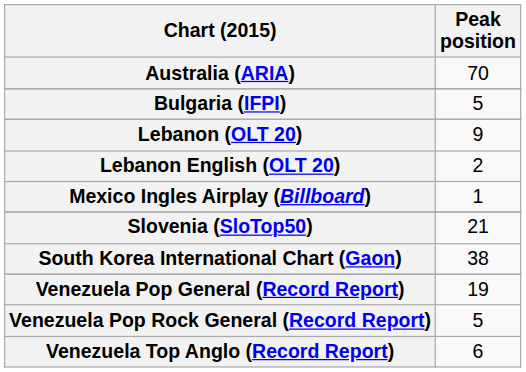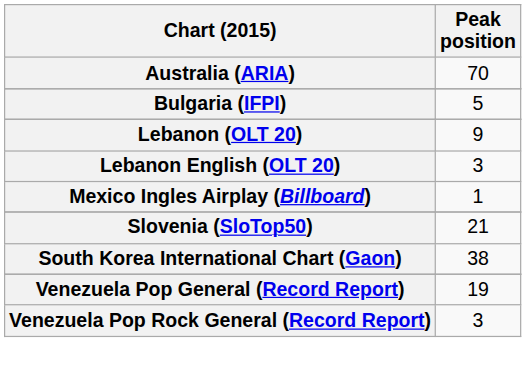Lebanon English (OLT 20) | Peak position: 2 -> 3
Venezuela Pop Rock General (Record Report) | Peak position: 5 -> 3
- row: Venezuela Top Anglo (Record Report) | 6
